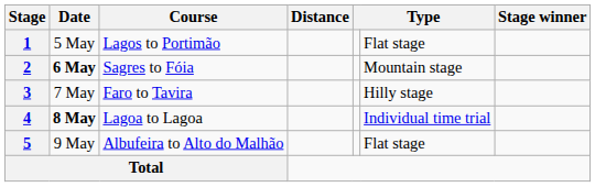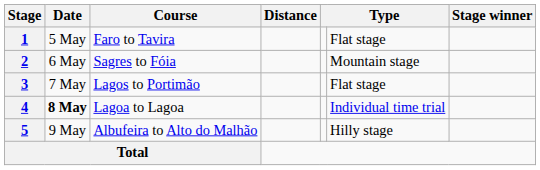1 | Course: Lagos to Portimão -> Faro to Tavira
2 | Date: bold -> normal
3 | Course: Faro to Tavira -> Lagos to Portimão
3 | column 6: Hilly stage -> Flat stage
5 | column 6: Flat stage -> Hilly stage
